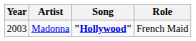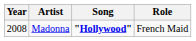Madonna | Year: 2003 -> 2008
